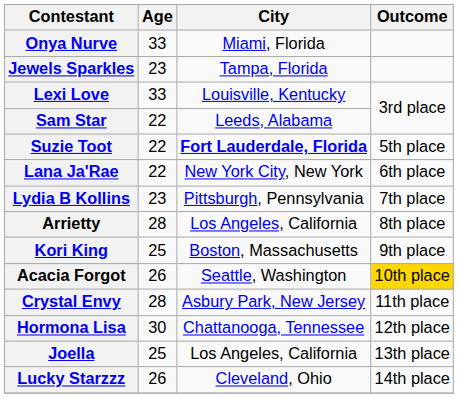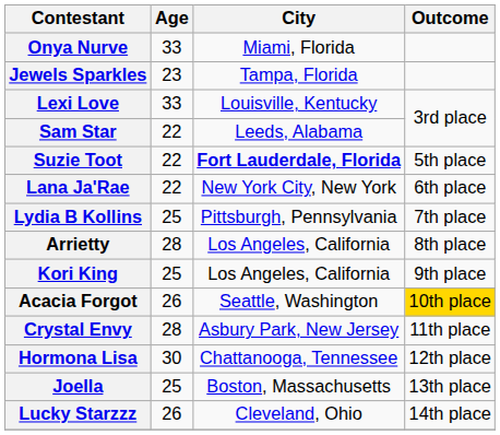Lydia B Kollins | Age: 23 -> 25
Kori King | City: Boston, Massachusetts -> Los Angeles, California
Joella | City: Los Angeles, California -> Boston, Massachusetts
